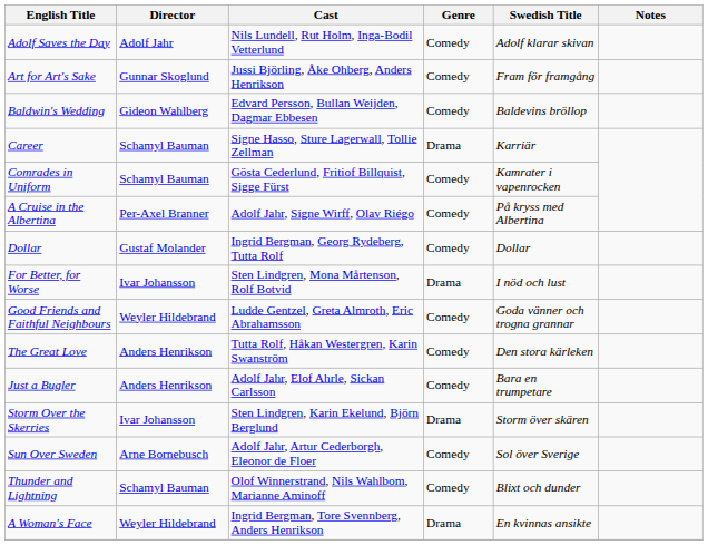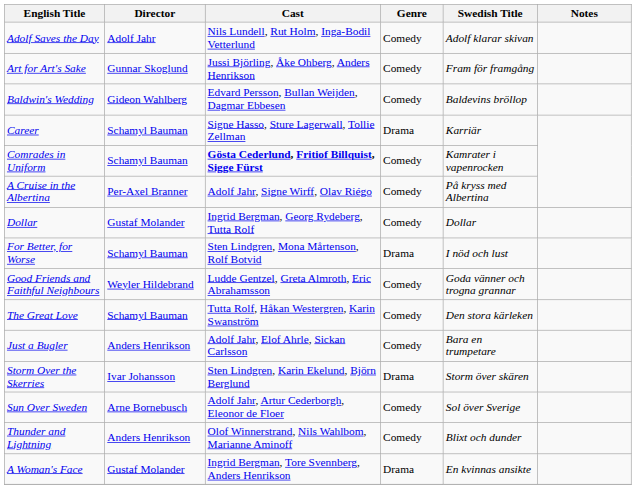Comrades in Uniform | Cast: normal -> bold
For Better, for Worse | Director: Ivar Johansson -> Schamyl Bauman
The Great Love | Director: Anders Henrikson -> Schamyl Bauman
Thunder and Lightning | Director: Schamyl Bauman -> Anders Henrikson
A Woman's Face | Director: Weyler Hildebrand -> Gustaf Molander
